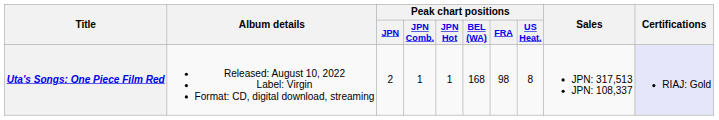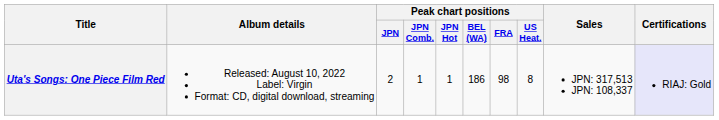Uta's Songs: One Piece Film Red | Peak chart positions / BEL (WA): 168 -> 186
